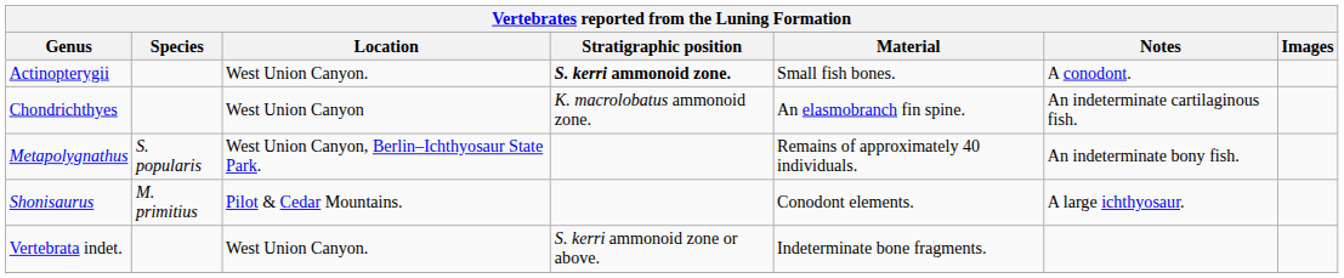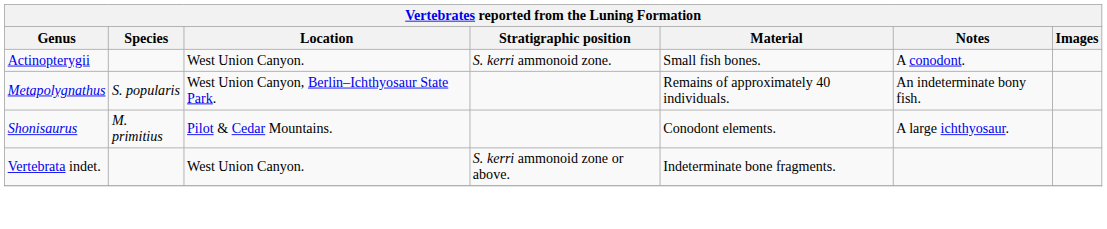Actinopterygii | Stratigraphic position: bold -> normal
- row: Chondrichthyes | West Union Canyon | K. macrolobatus ammonoid zone. | An elasmobranch fin spine. | An indeterminate cartilaginous fish.
